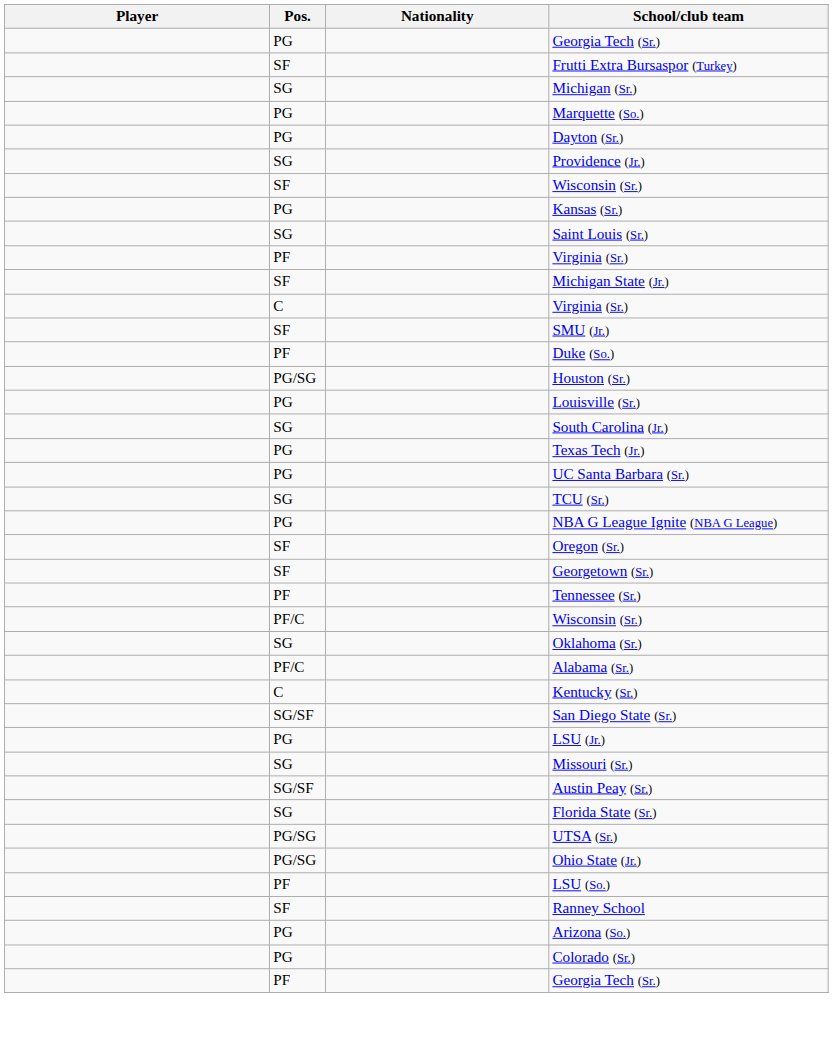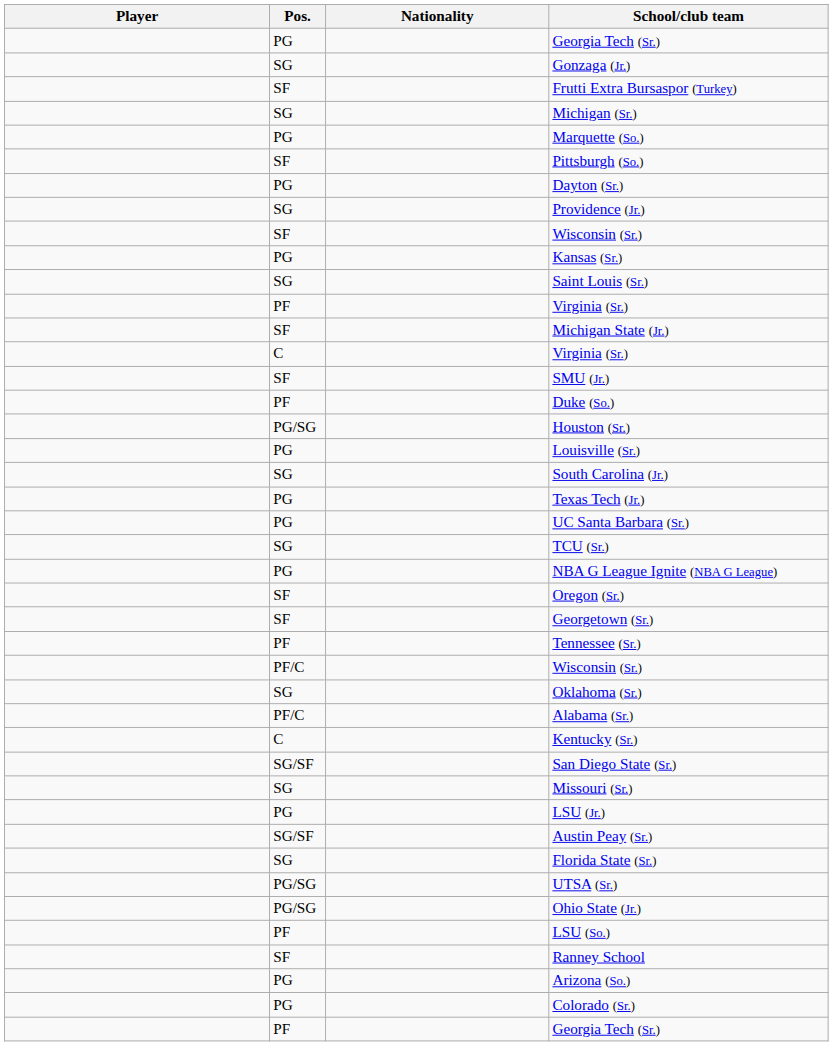+ row: SG | Gonzaga (Jr.)
+ row: SF | Pittsburgh (So.)
rows swapped: LSU (Jr.) <-> Missouri (Sr.)
